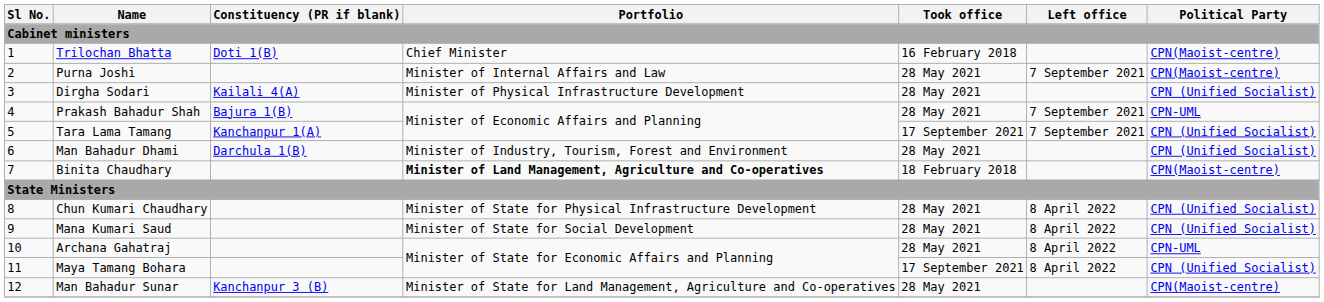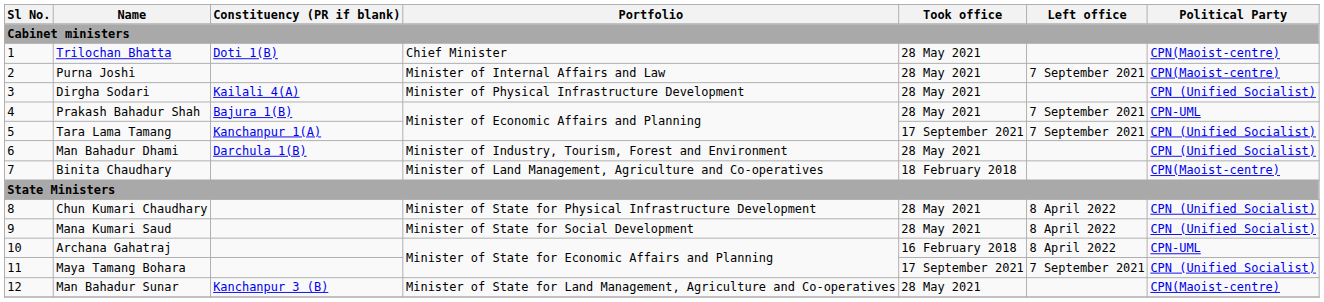Trilochan Bhatta | Took office: 16 February 2018 -> 28 May 2021
Binita Chaudhary | Portfolio: bold -> normal
Archana Gahatraj | Took office: 28 May 2021 -> 16 February 2018
Maya Tamang Bohara | Left office: 8 April 2022 -> 7 September 2021
